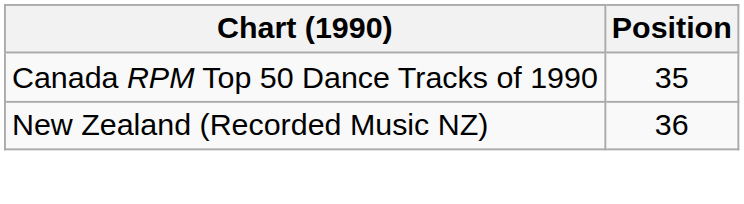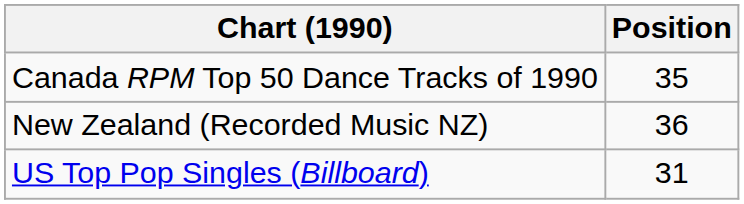+ row: US Top Pop Singles (Billboard) | 31
